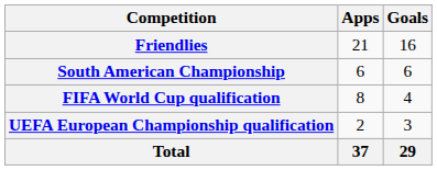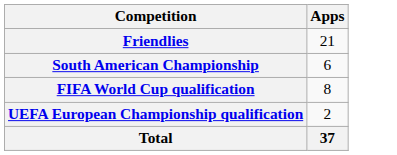- column: Goals | 16 | 6 | 4 | 3 | 29
